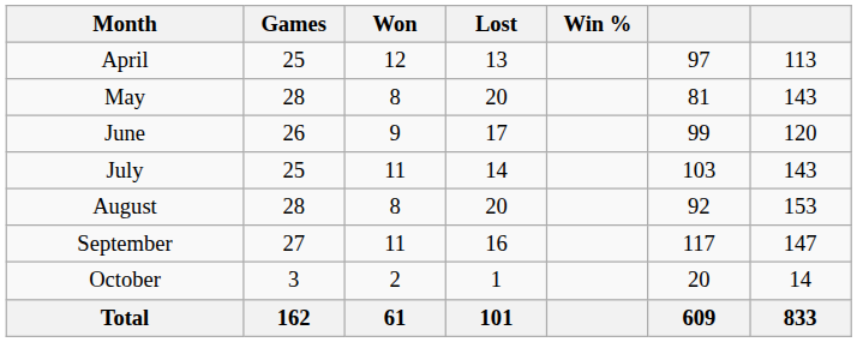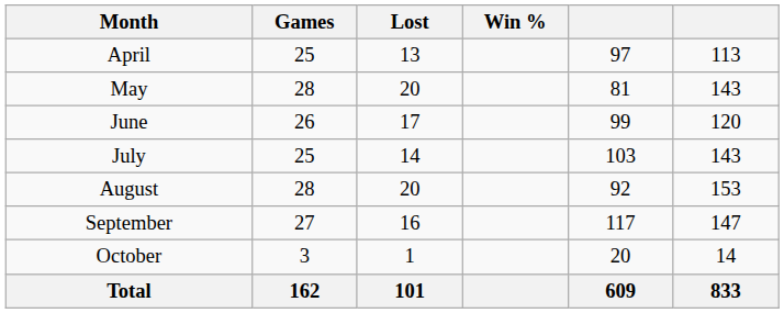- column: Won | 12 | 8 | 9 | 11 | 8 | 11 | 2 | 61
